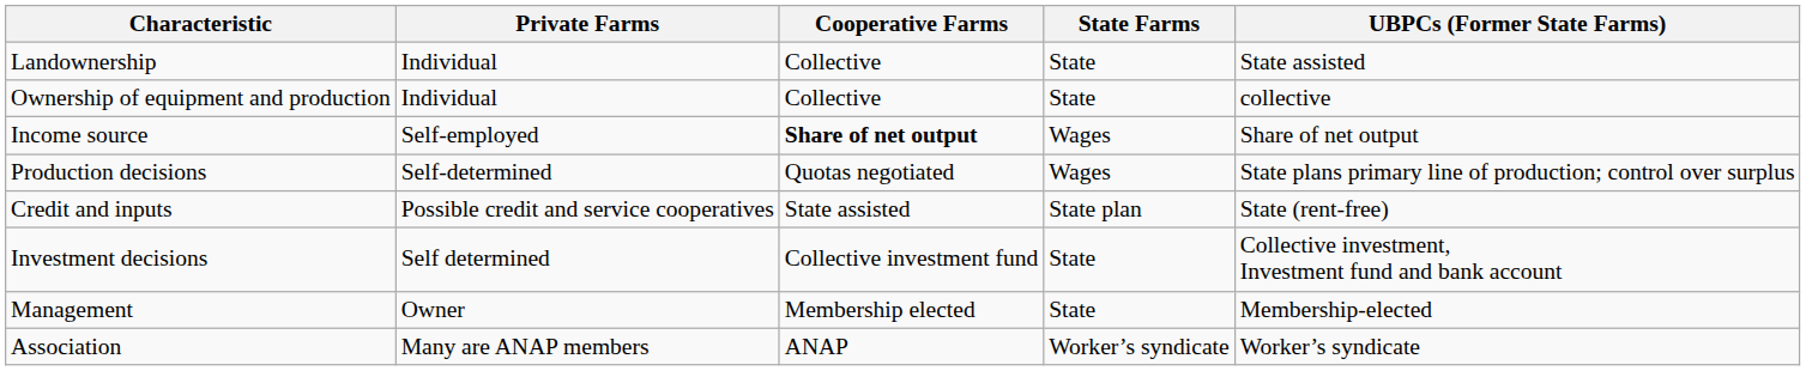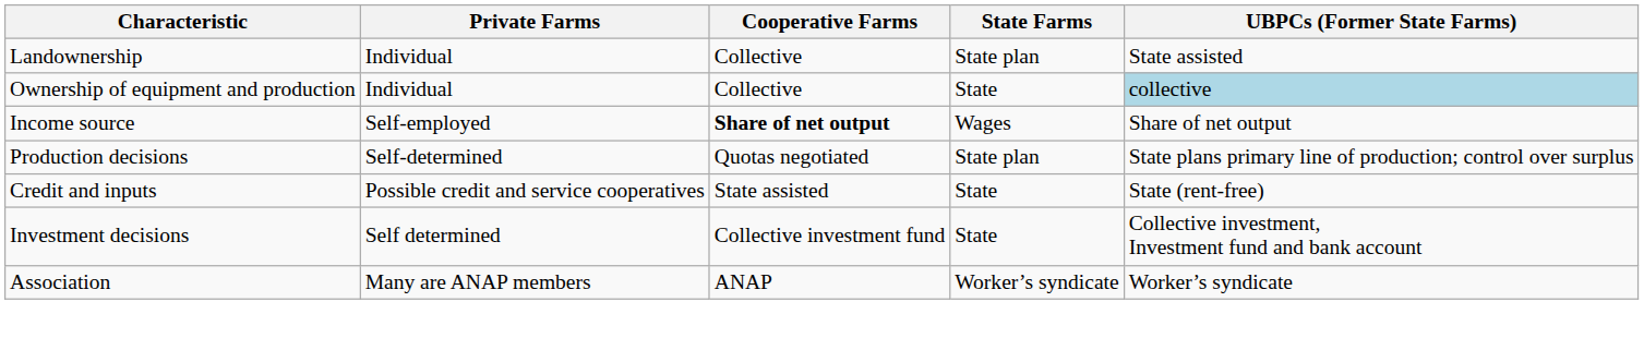Landownership | State Farms: State -> State plan
Ownership of equipment and production | UBPCs (Former State Farms): no background -> lightblue background
Production decisions | State Farms: Wages -> State plan
Credit and inputs | State Farms: State plan -> State
- row: Management | Owner | Membership elected | State | Membership-elected
